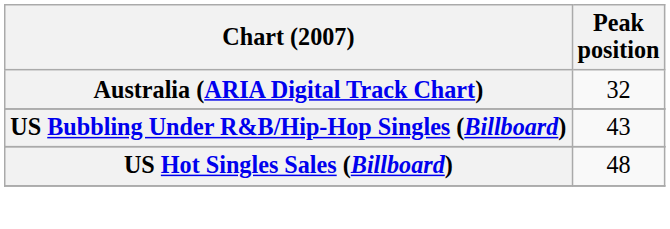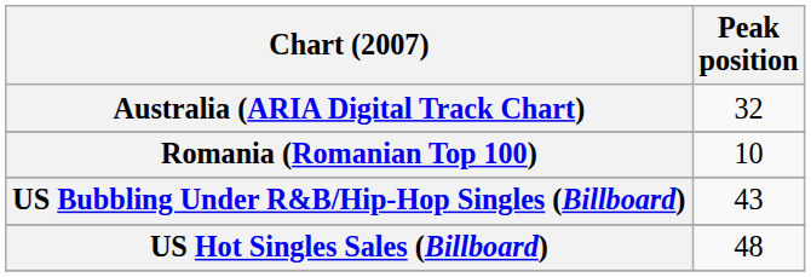+ row: Romania (Romanian Top 100) | 10
